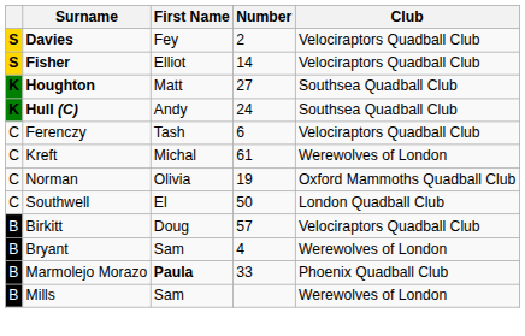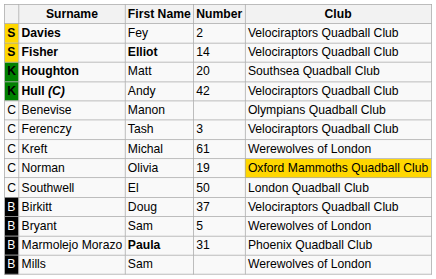Fisher | First Name: normal -> bold
Houghton | Number: 27 -> 20
Hull (C) | Number: 24 -> 42
Hull (C) | Club: Southsea Quadball Club -> Velociraptors Quadball Club
+ row: C | Benevise | Manon | Olympians Quadball Club
Ferenczy | Number: 6 -> 3
Norman | Club: no background -> gold background
Birkitt | Number: 57 -> 37
Bryant | Number: 4 -> 5
Marmolejo Morazo | Number: 33 -> 31
